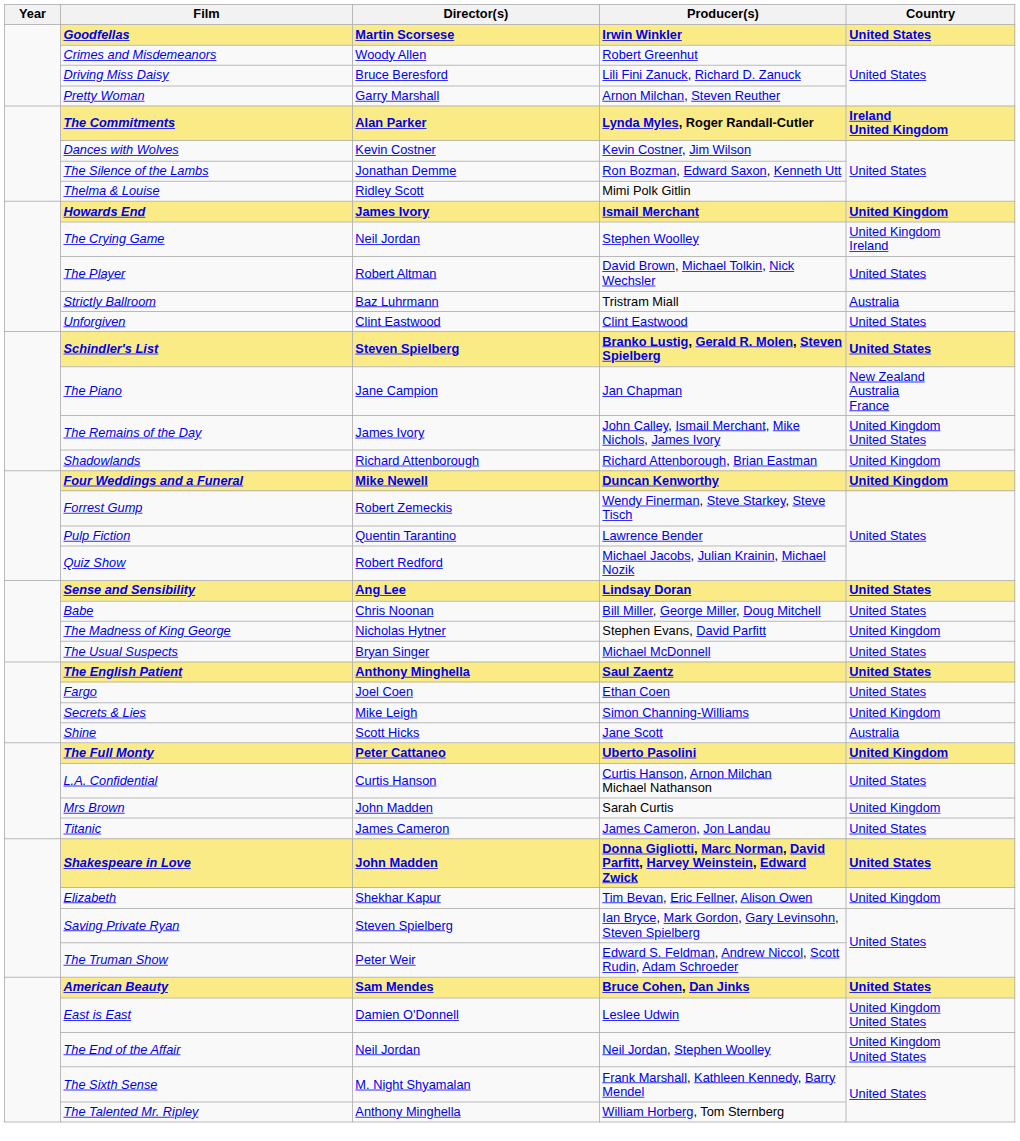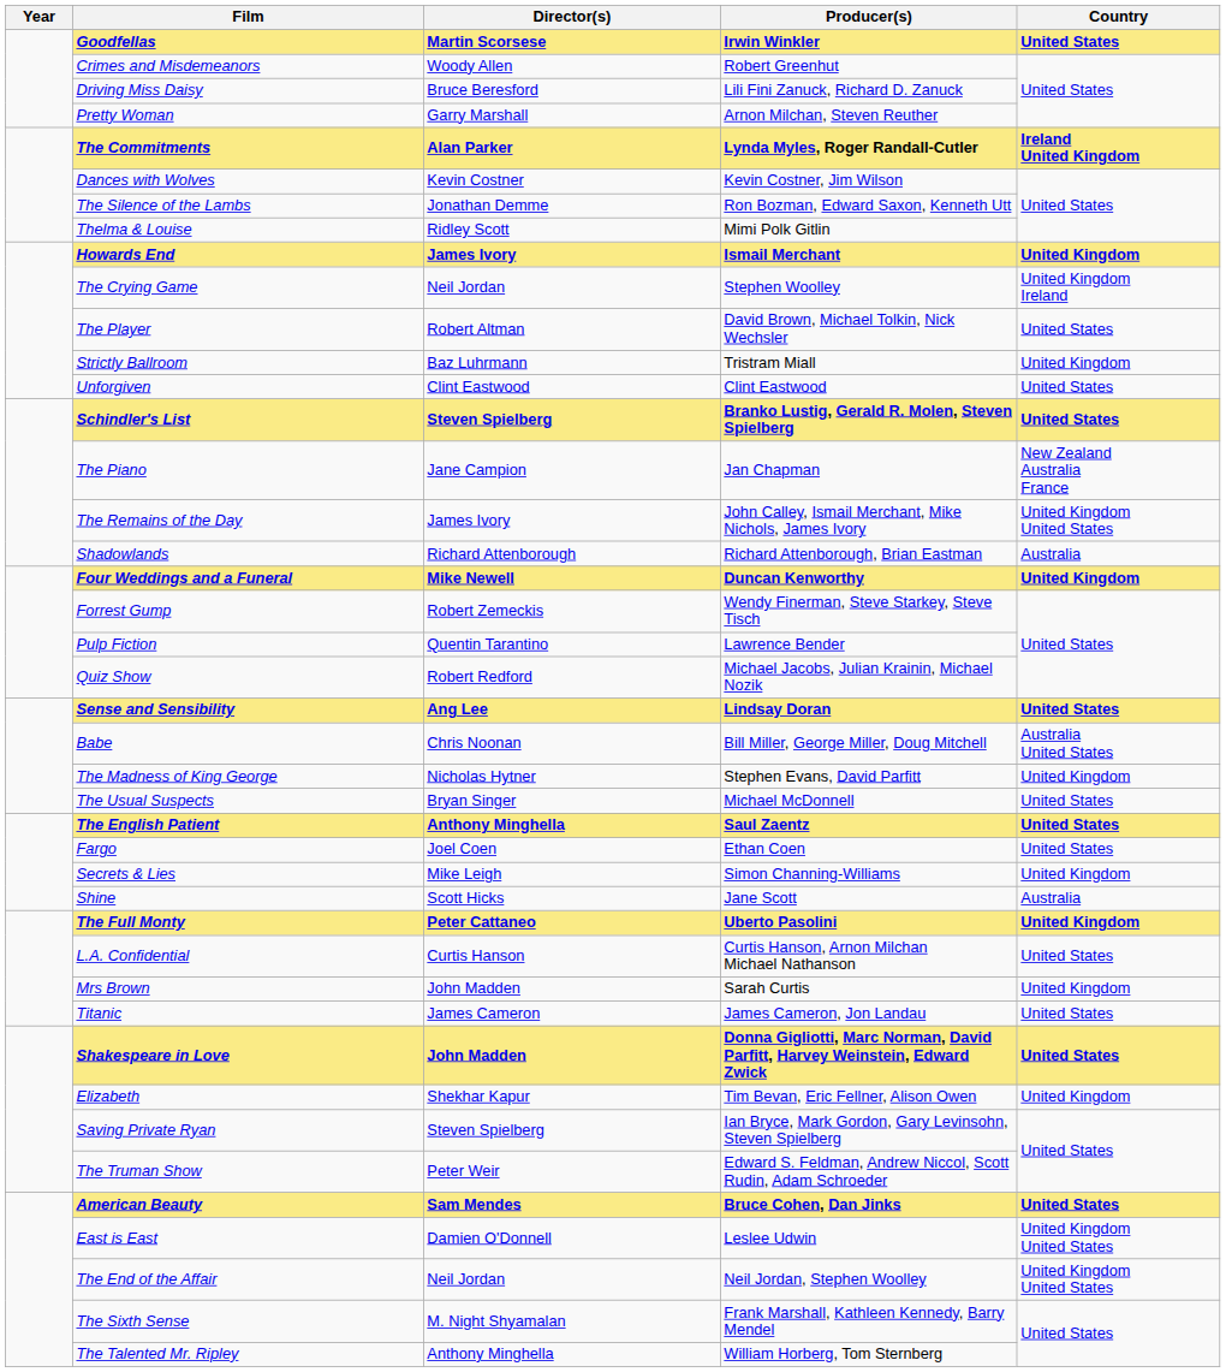Strictly Ballroom | Country: Australia -> United Kingdom
Shadowlands | Country: United Kingdom -> Australia
Babe | Country: United States -> Australia United States
